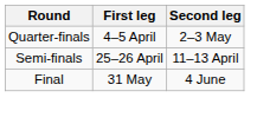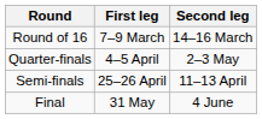+ row: Round of 16 | 7–9 March | 14–16 March
